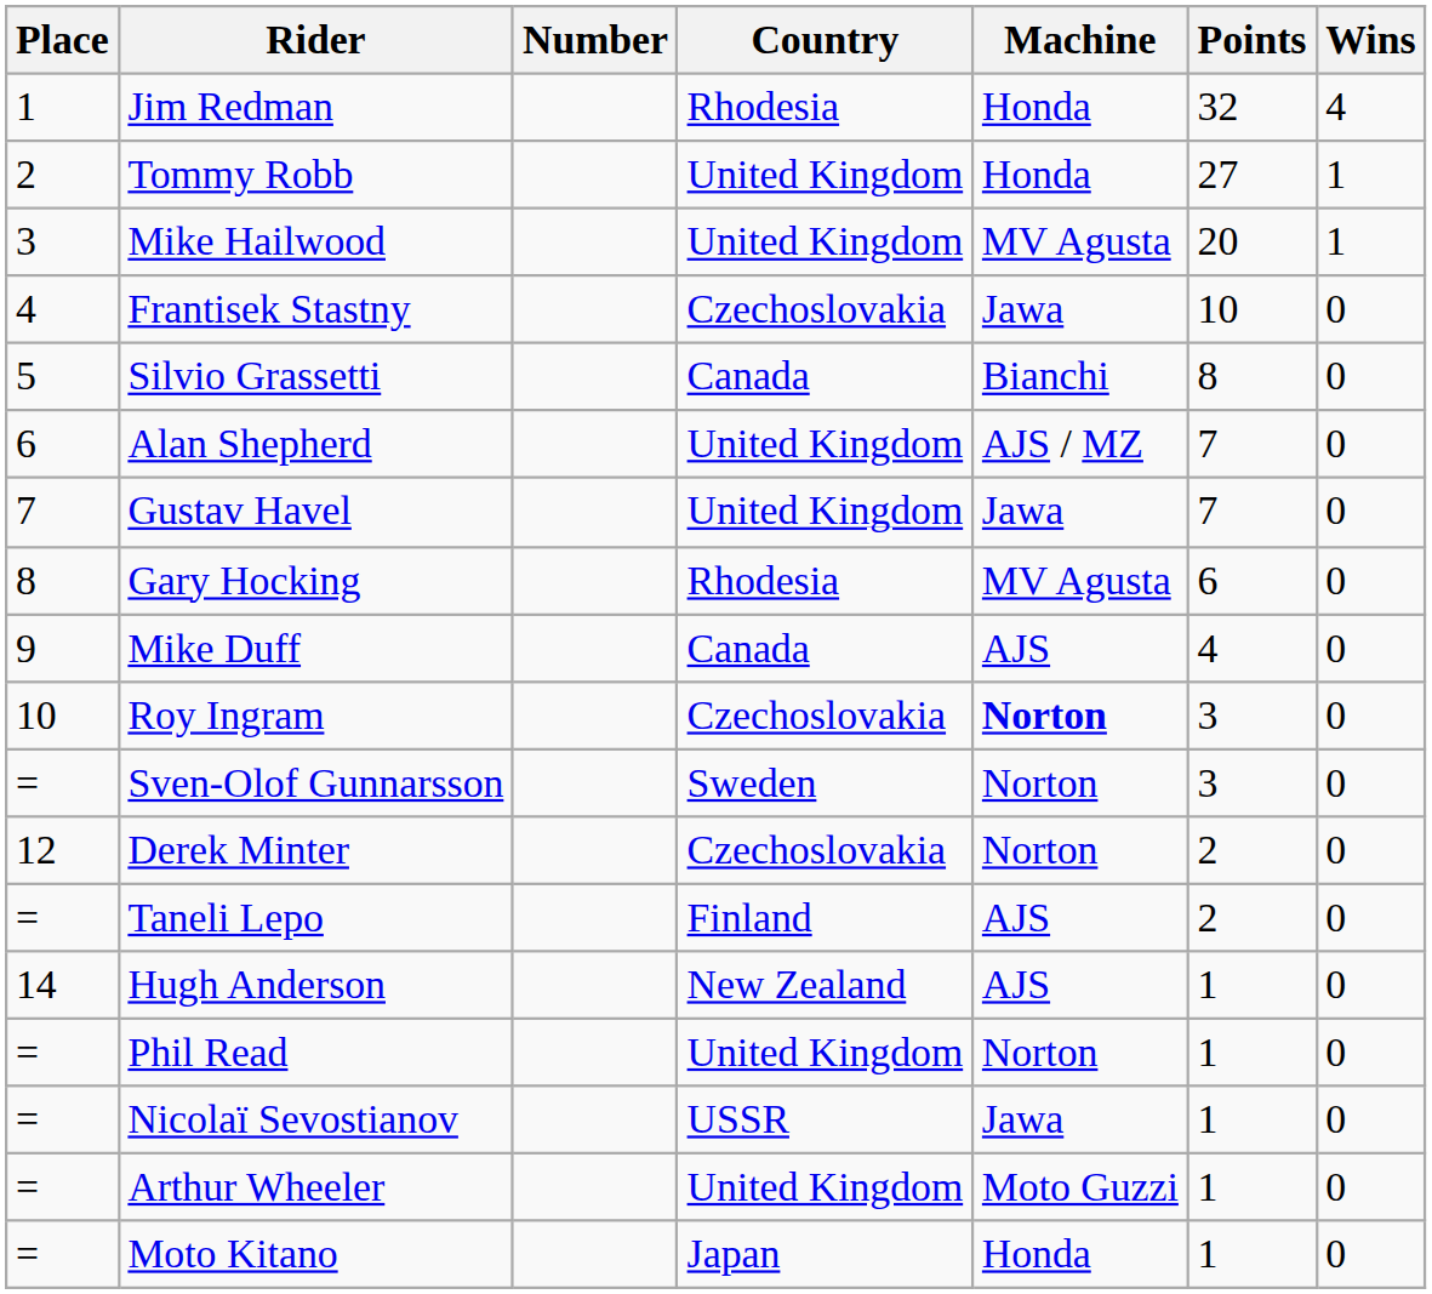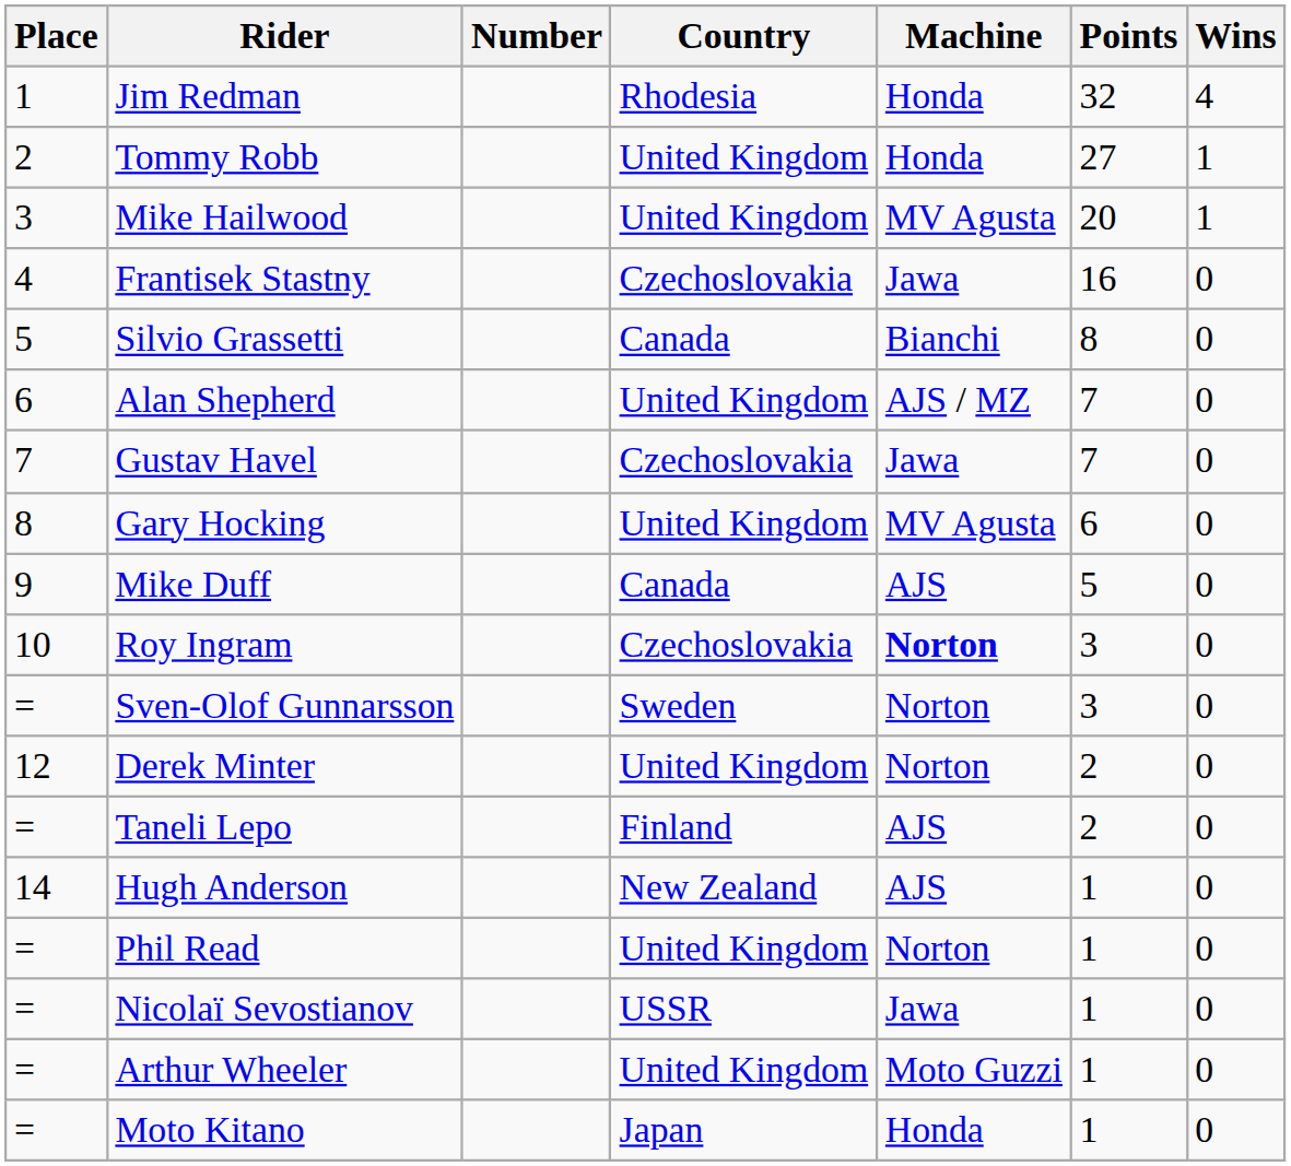Frantisek Stastny | Points: 10 -> 16
Gustav Havel | Country: United Kingdom -> Czechoslovakia
Gary Hocking | Country: Rhodesia -> United Kingdom
Mike Duff | Points: 4 -> 5
Derek Minter | Country: Czechoslovakia -> United Kingdom
